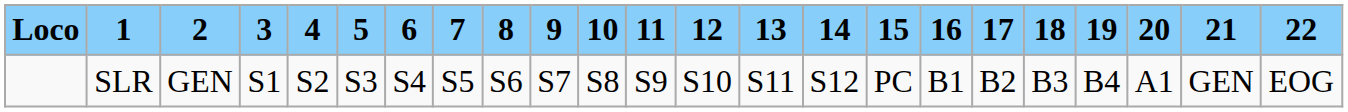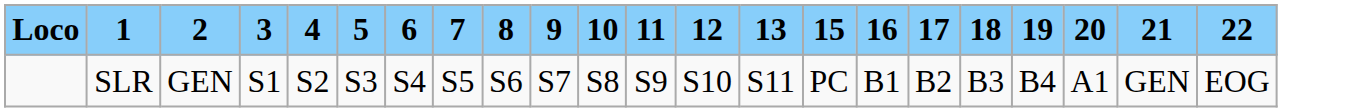- column: 14 | S12
